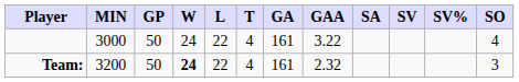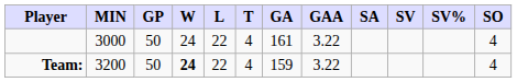Team: | GA: 161 -> 159
Team: | GAA: 2.32 -> 3.22
Team: | SO: 3 -> 4
